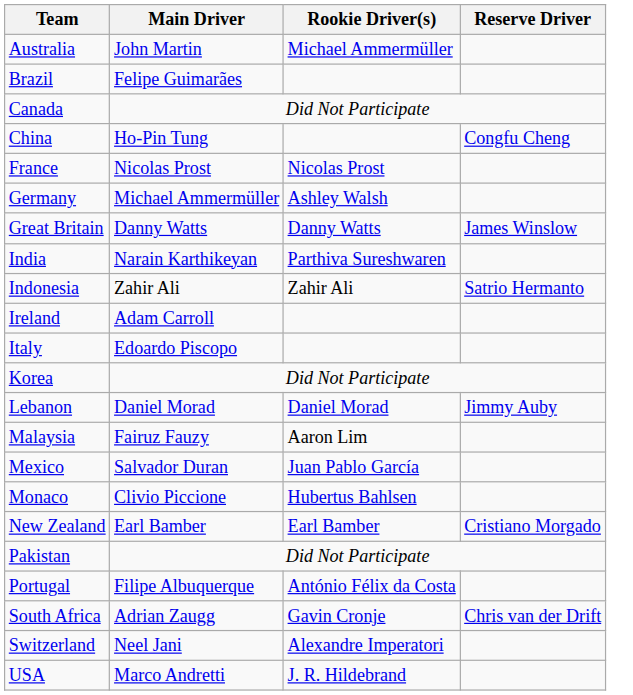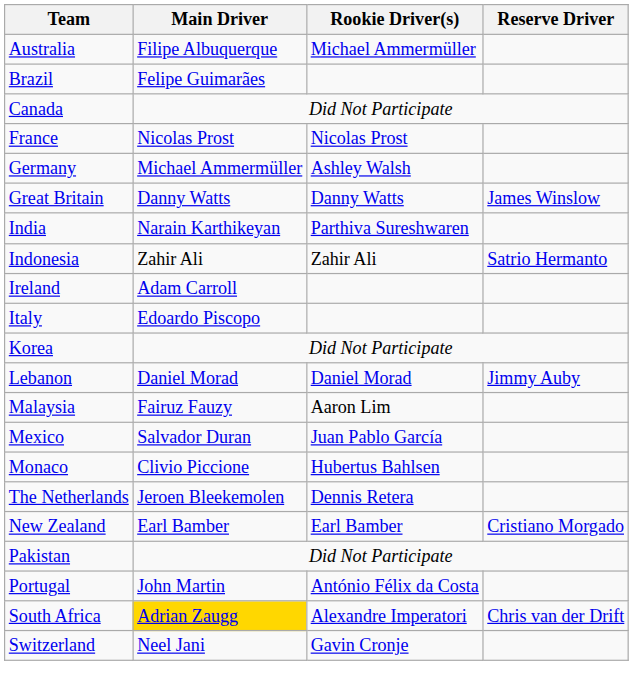Australia | Main Driver: John Martin -> Filipe Albuquerque
- row: China | Ho-Pin Tung | Congfu Cheng
+ row: The Netherlands | Jeroen Bleekemolen | Dennis Retera
Portugal | Main Driver: Filipe Albuquerque -> John Martin
South Africa | Main Driver: no background -> gold background
South Africa | Rookie Driver(s): Gavin Cronje -> Alexandre Imperatori
Switzerland | Rookie Driver(s): Alexandre Imperatori -> Gavin Cronje
- row: USA | Marco Andretti | J. R. Hildebrand
